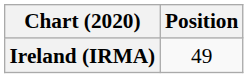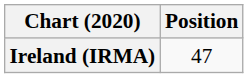Ireland (IRMA) | Position: 49 -> 47
